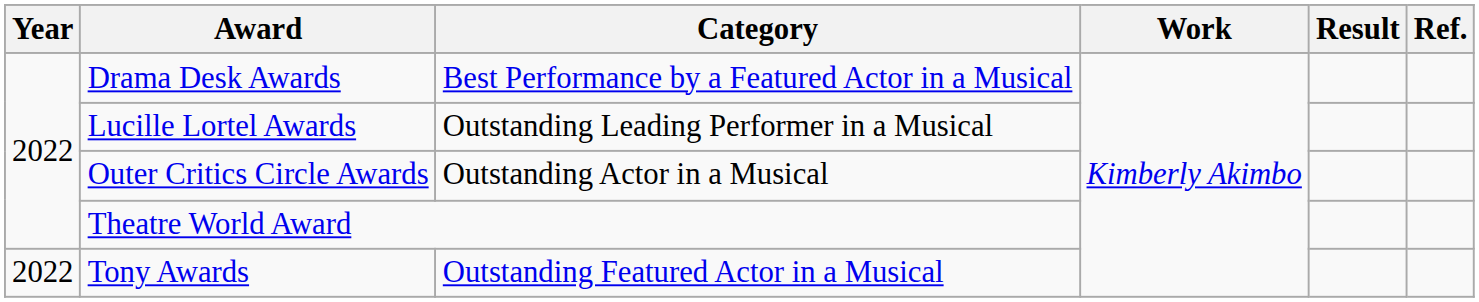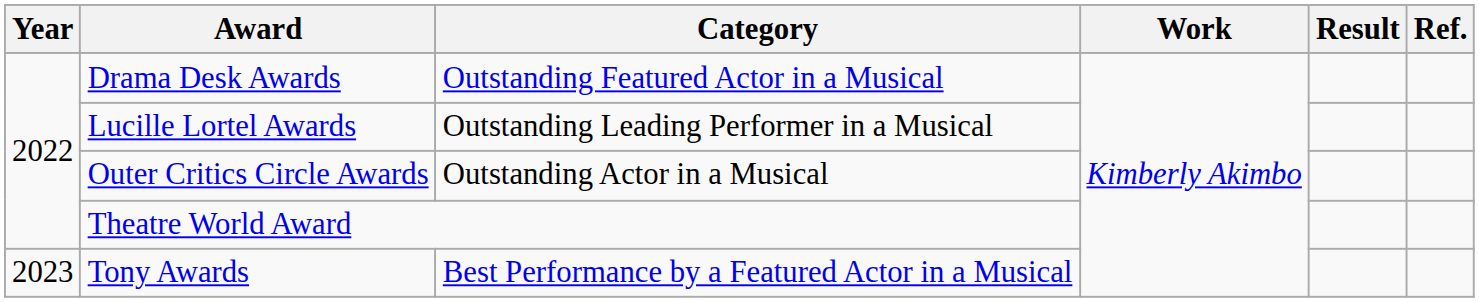Drama Desk Awards | Category: Best Performance by a Featured Actor in a Musical -> Outstanding Featured Actor in a Musical
Tony Awards | Year: 2022 -> 2023
Tony Awards | Category: Outstanding Featured Actor in a Musical -> Best Performance by a Featured Actor in a Musical
